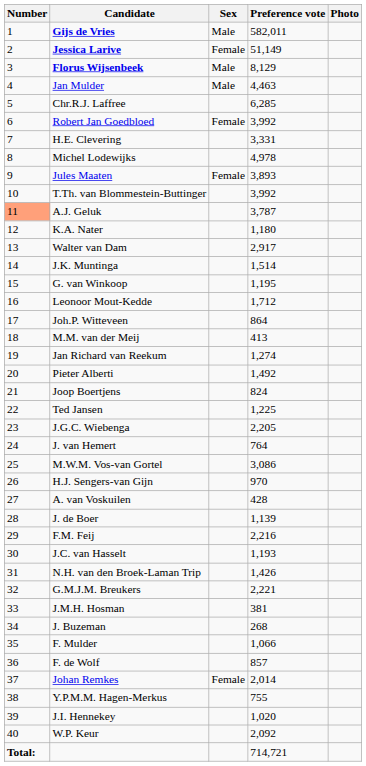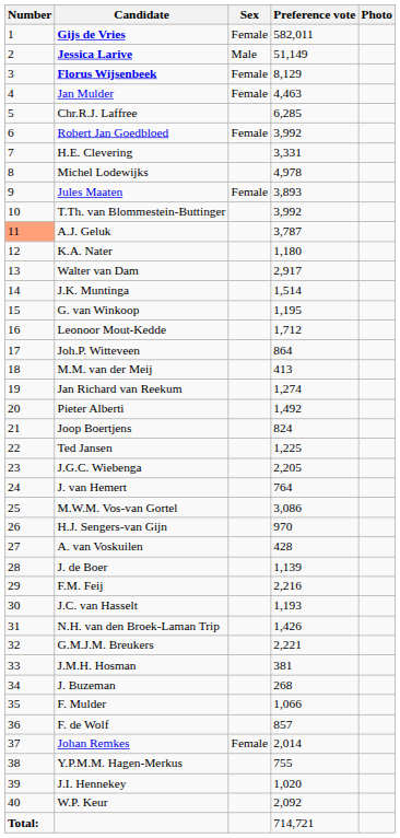Gijs de Vries | Sex: Male -> Female
Jessica Larive | Sex: Female -> Male
Florus Wijsenbeek | Sex: Male -> Female
Jan Mulder | Sex: Male -> Female
